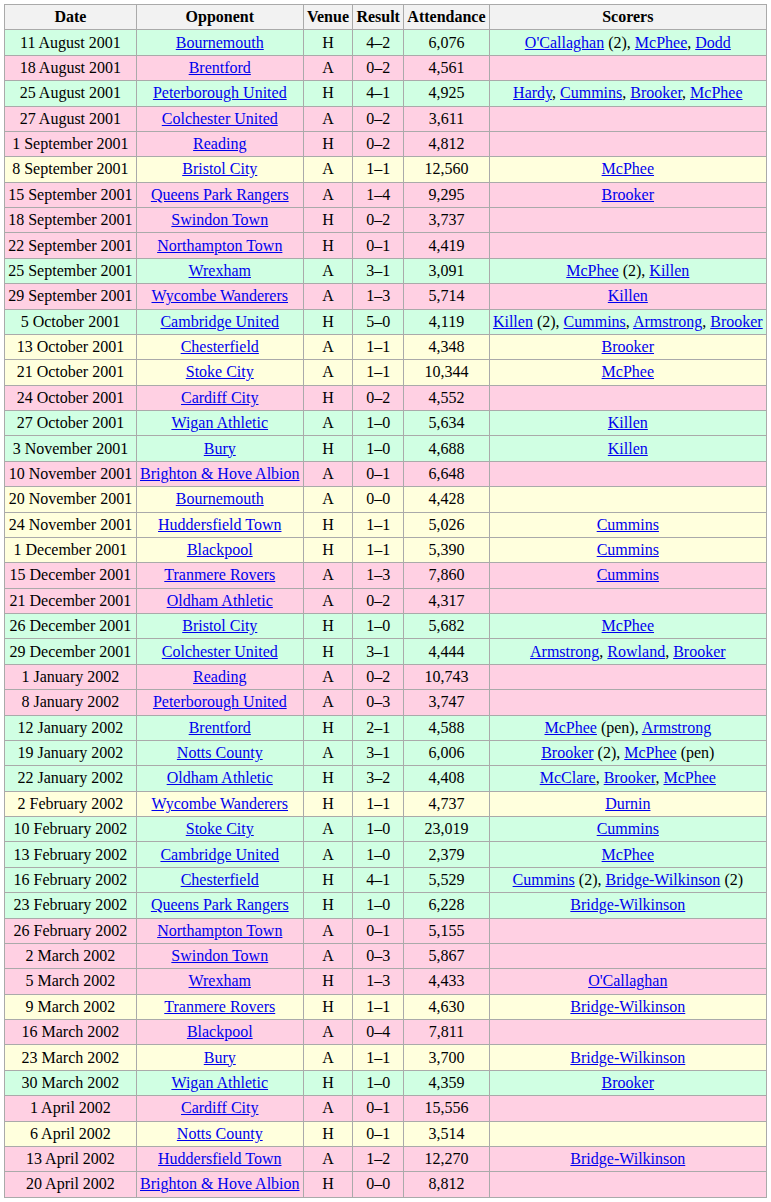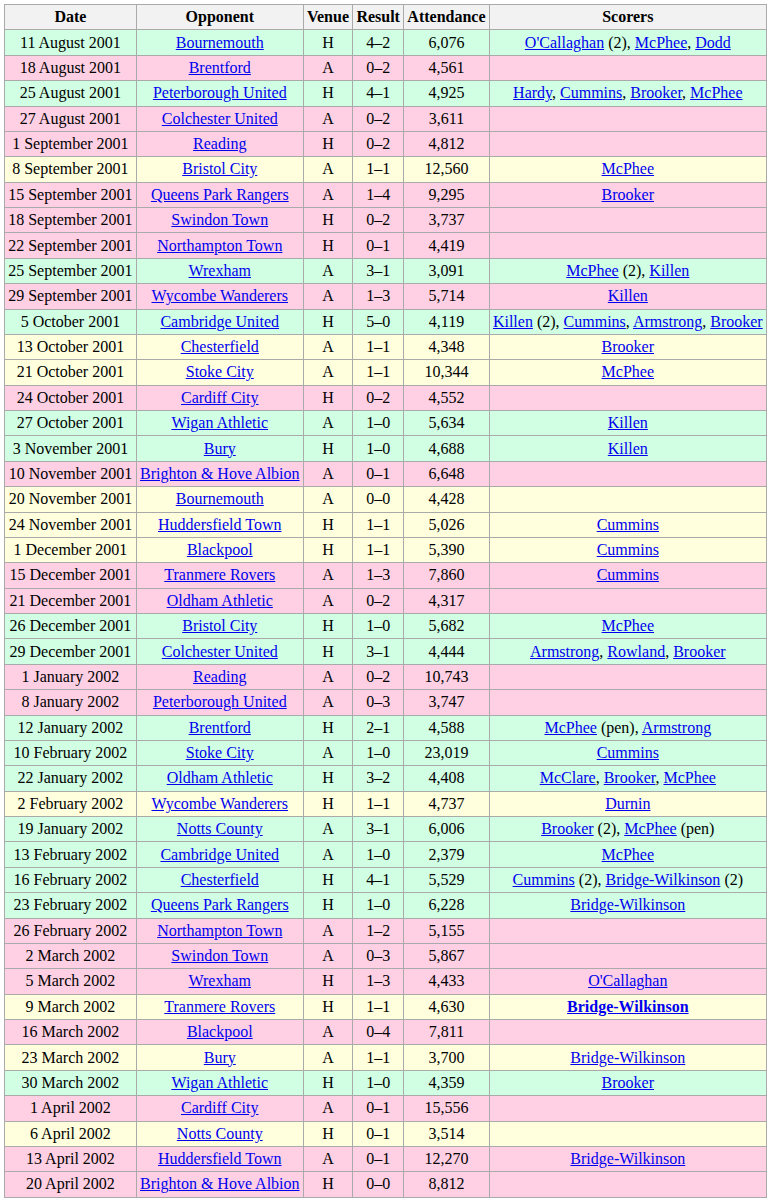rows swapped: 19 January 2002 <-> 10 February 2002
26 February 2002 | Result: 0–1 -> 1–2
9 March 2002 | Scorers: normal -> bold
13 April 2002 | Result: 1–2 -> 0–1
